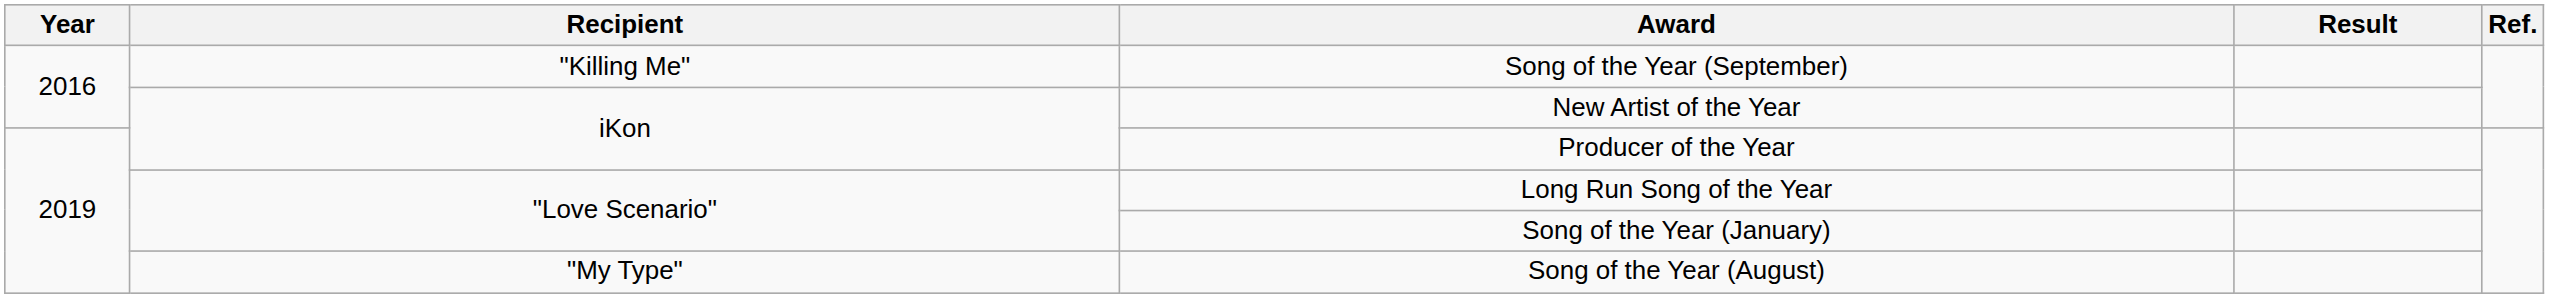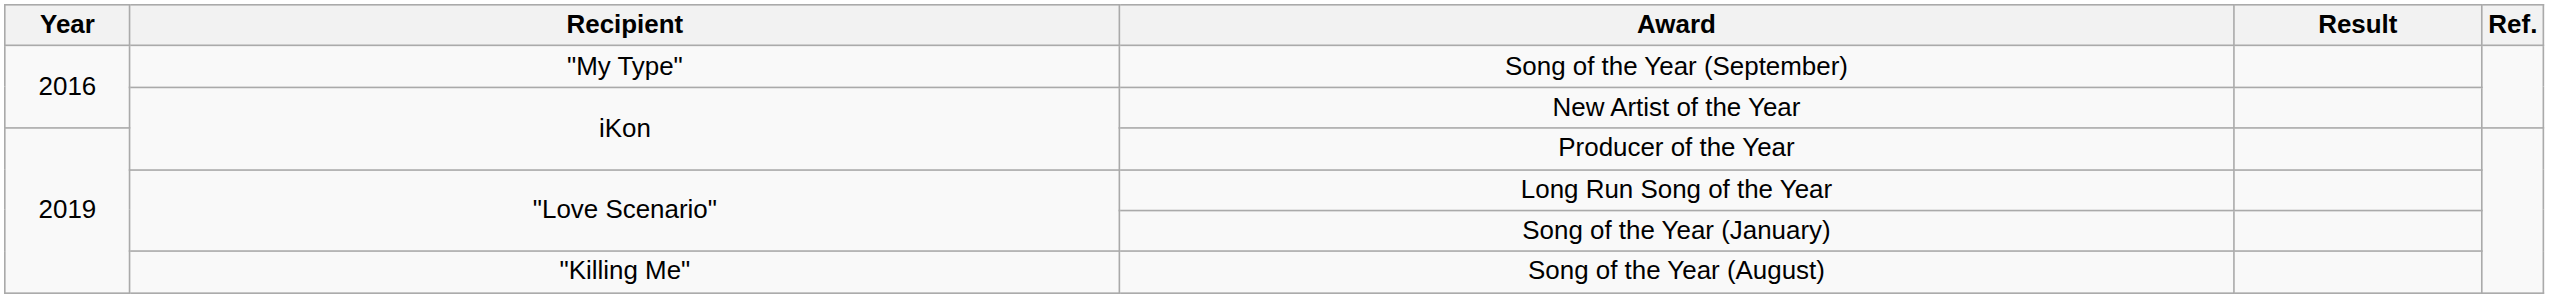Song of the Year (September) | Recipient: "Killing Me" -> "My Type"
Song of the Year (August) | Recipient: "My Type" -> "Killing Me"
